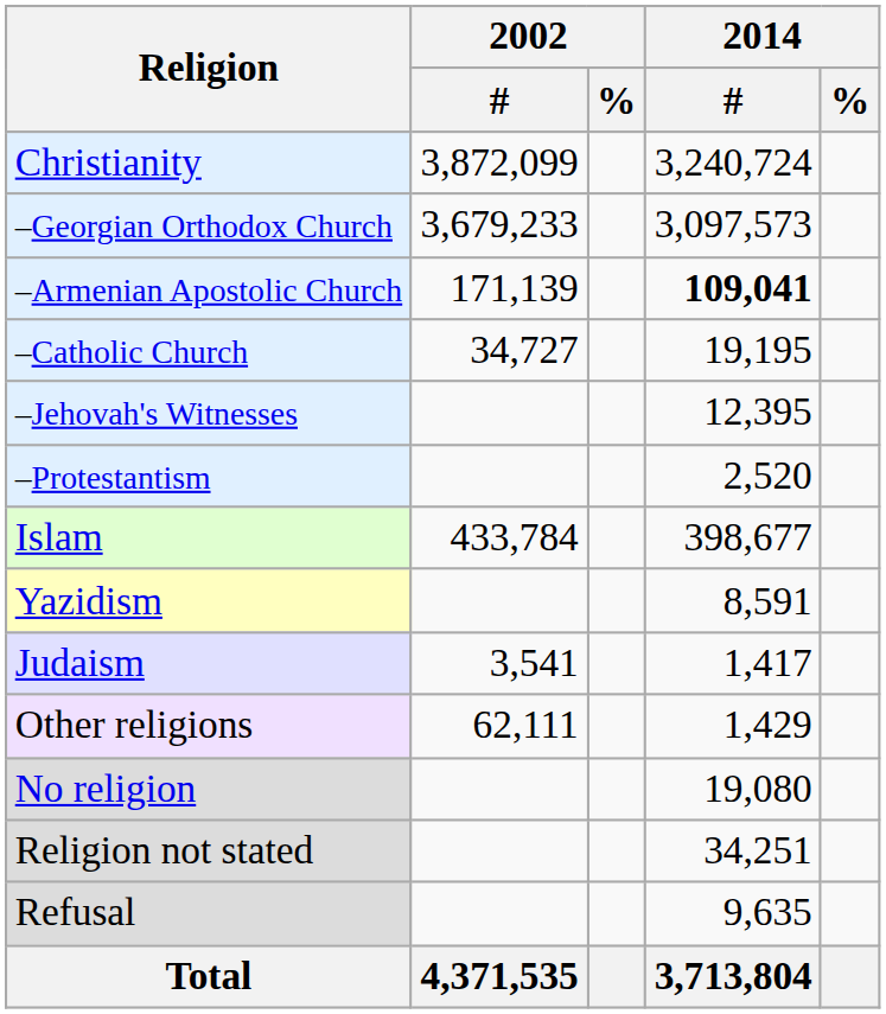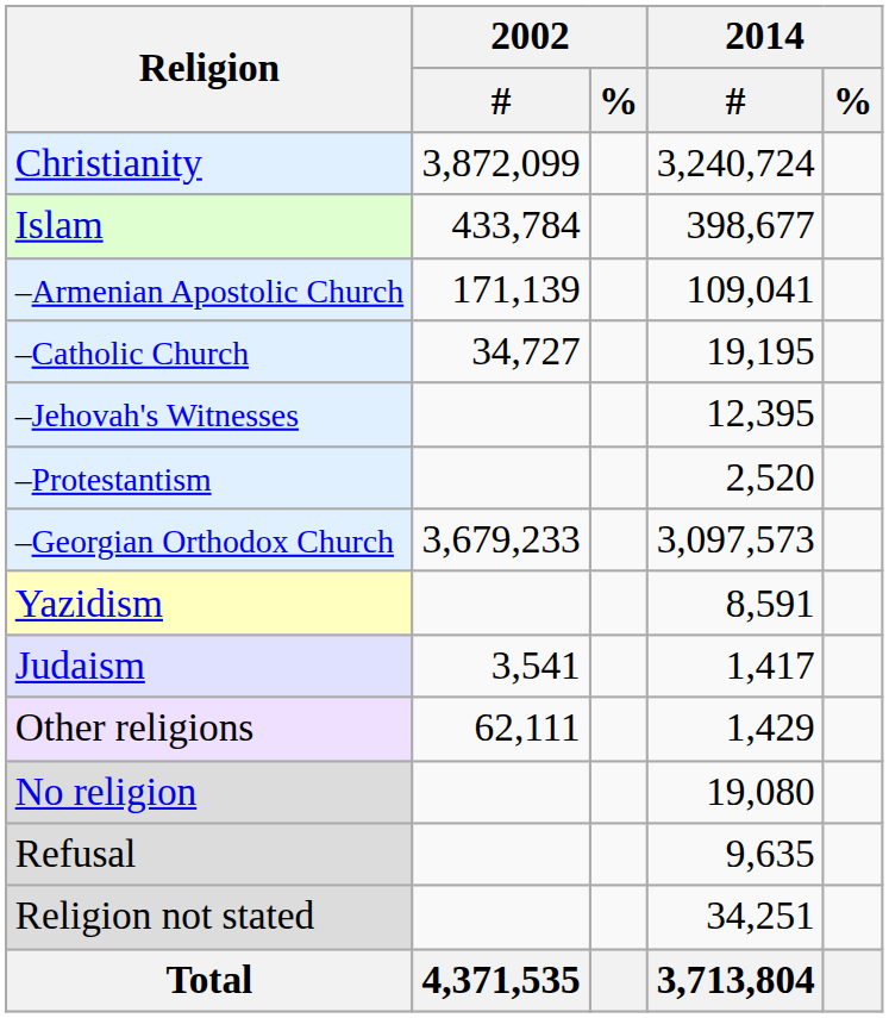rows swapped: –Georgian Orthodox Church <-> Islam
–Armenian Apostolic Church | 2014 / #: bold -> normal
rows swapped: Refusal <-> Religion not stated
